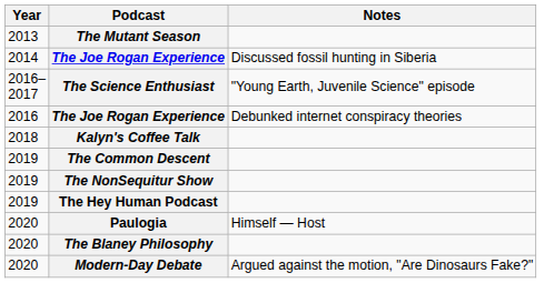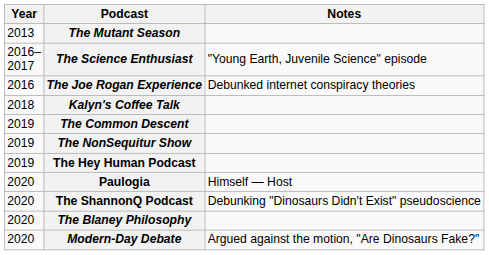- row: 2014 | The Joe Rogan Experience | Discussed fossil hunting in Siberia
+ row: 2020 | The ShannonQ Podcast | Debunking "Dinosaurs Didn't Exist" pseudoscience
